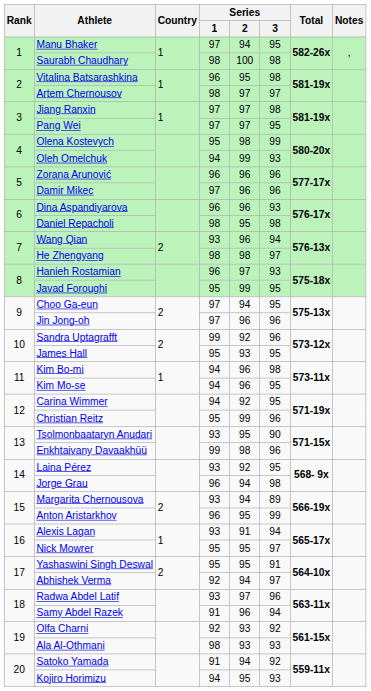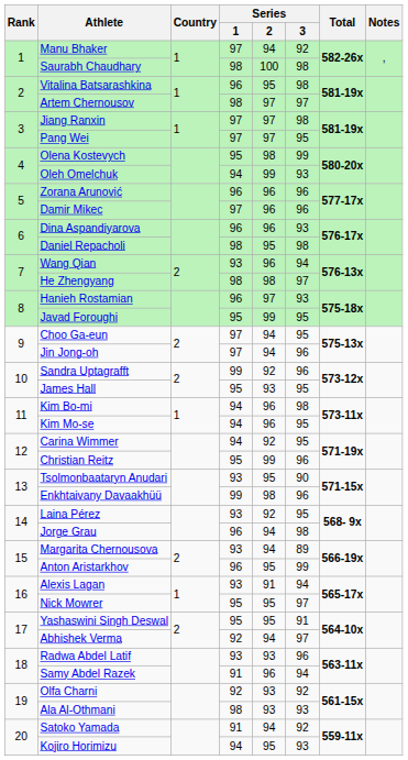Manu Bhaker | Series / 3: 95 -> 92
Jin Jong-oh | Series / 2: 96 -> 94
Radwa Abdel Latif | Series / 2: 97 -> 93
